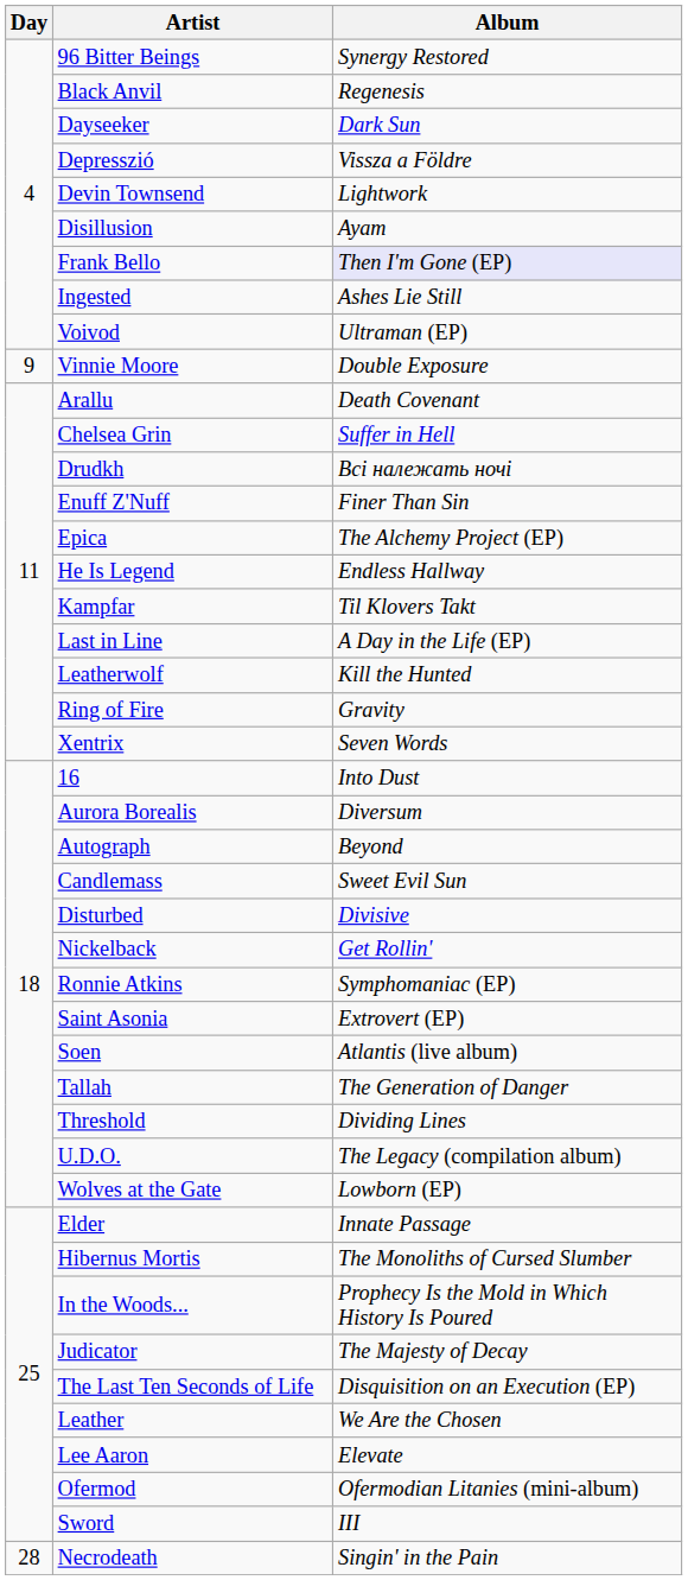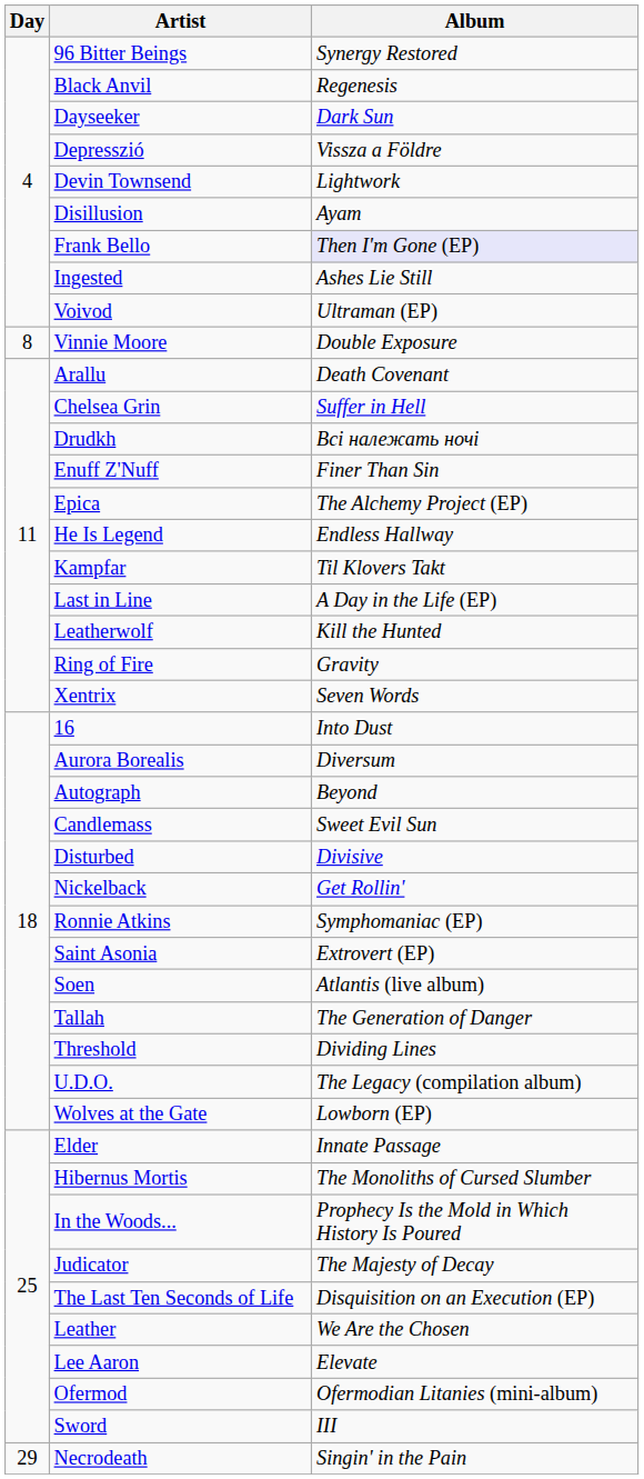Vinnie Moore | Day: 9 -> 8
Necrodeath | Day: 28 -> 29
